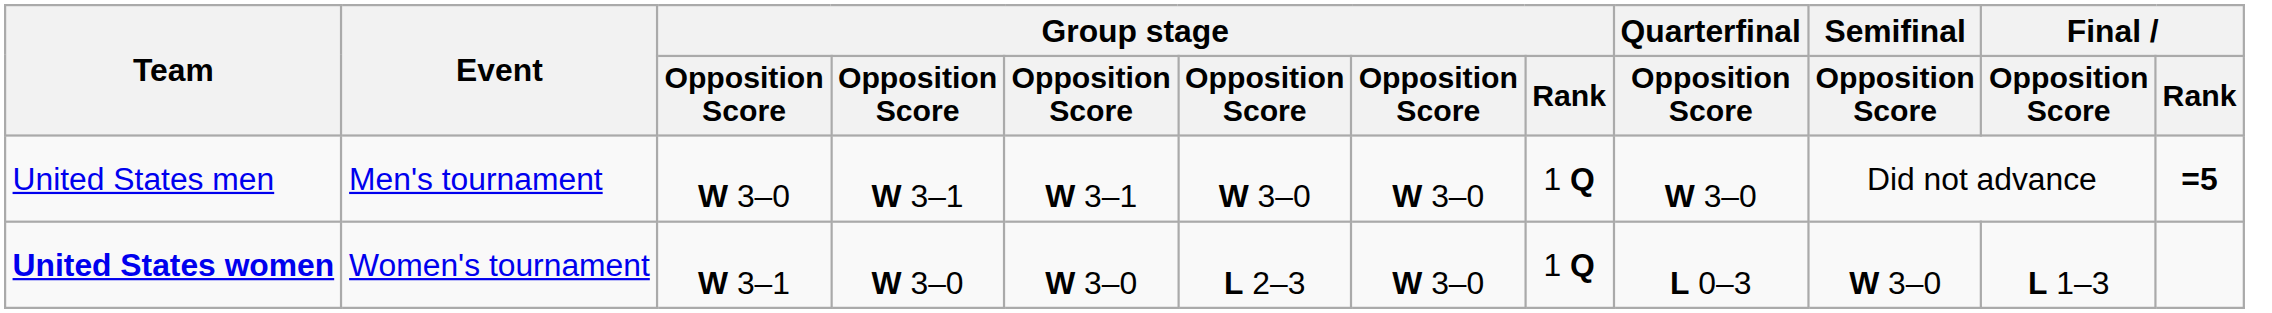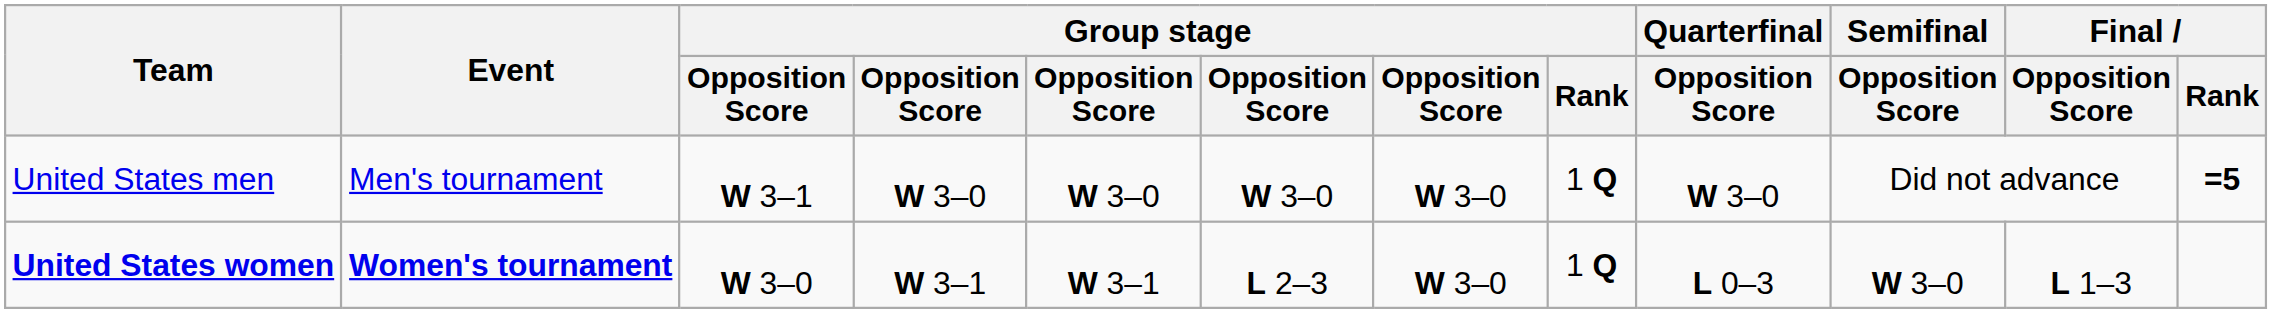United States men | column 3: W 3–0 -> W 3–1
United States men | column 4: W 3–1 -> W 3–0
United States men | column 5: W 3–1 -> W 3–0
United States women | Event: normal -> bold
United States women | column 3: W 3–1 -> W 3–0
United States women | column 4: W 3–0 -> W 3–1
United States women | column 5: W 3–0 -> W 3–1
